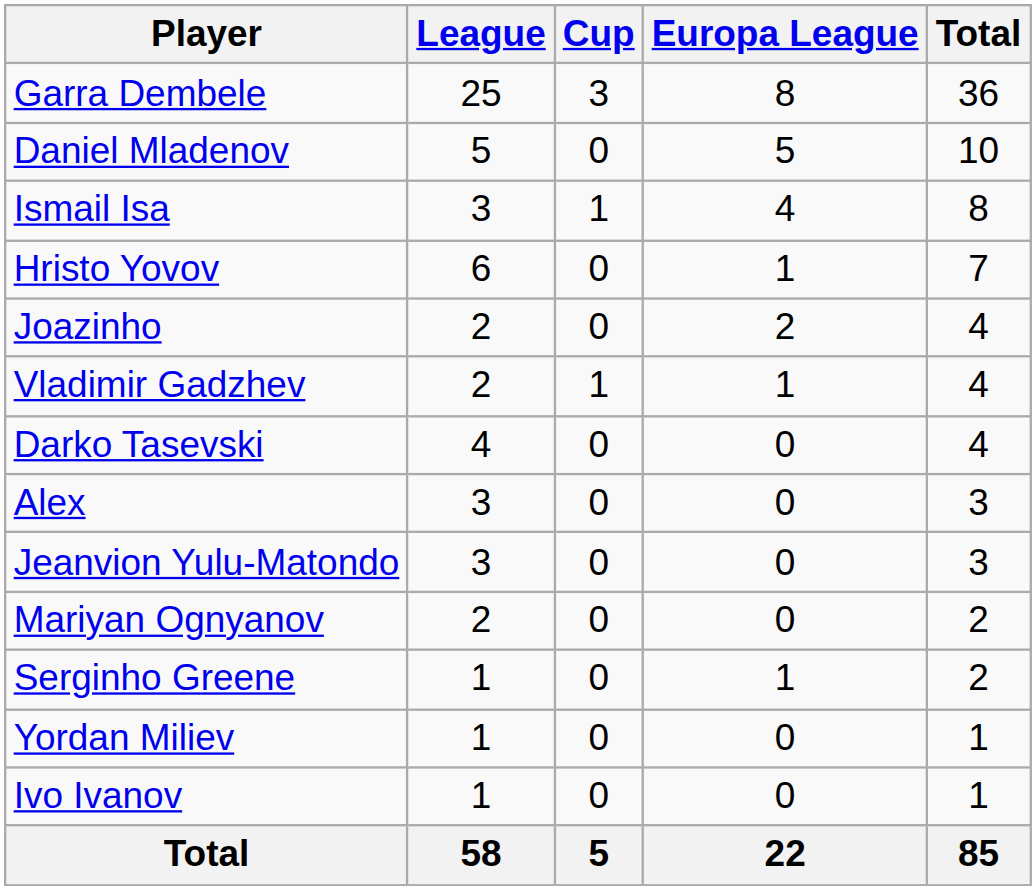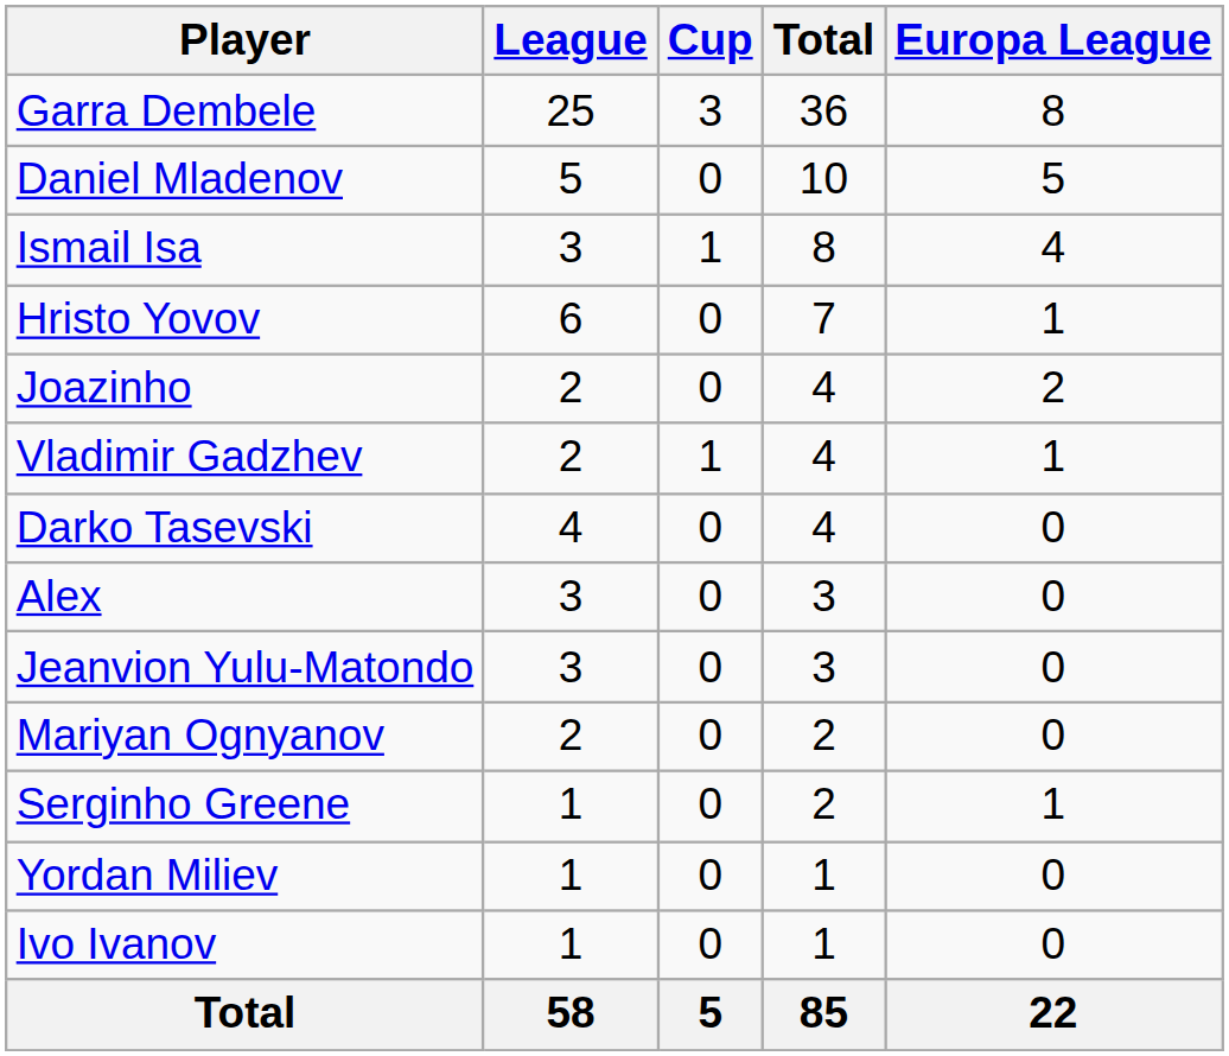columns swapped: Europa League <-> Total
